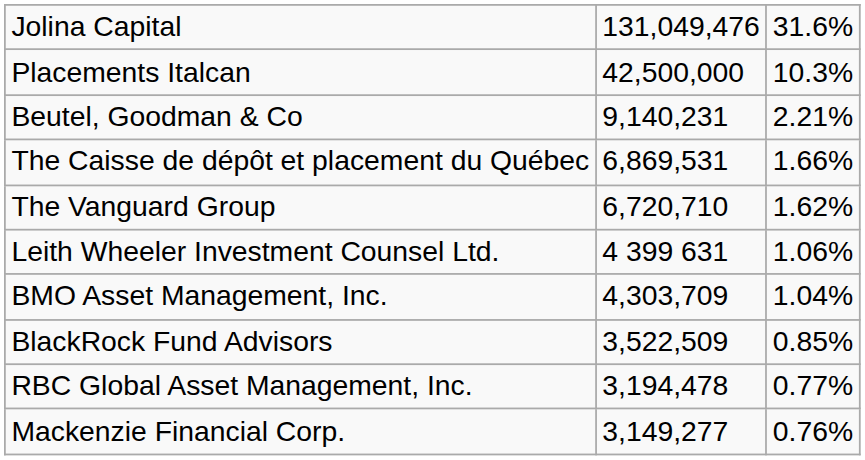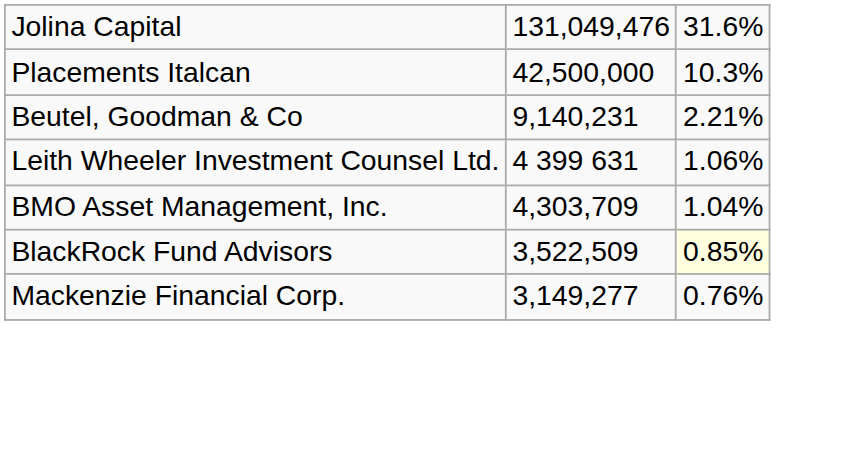- row: The Caisse de dépôt et placement du Québec | 6,869,531 | 1.66%
- row: The Vanguard Group | 6,720,710 | 1.62%
BlackRock Fund Advisors | column 3: no background -> lightyellow background
- row: RBC Global Asset Management, Inc. | 3,194,478 | 0.77%
